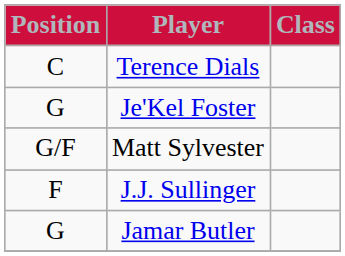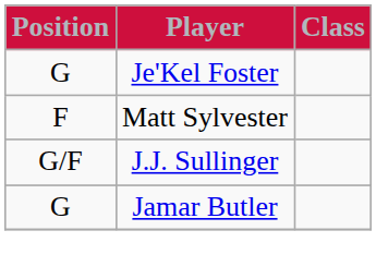- row: C | Terence Dials
Matt Sylvester | Position: G/F -> F
J.J. Sullinger | Position: F -> G/F
